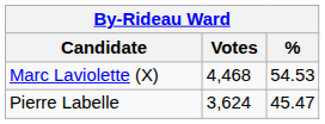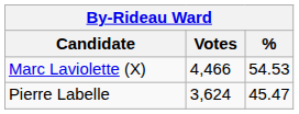Marc Laviolette (X) | Votes: 4,468 -> 4,466
